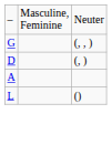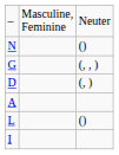+ row: N | ()
+ row: I
